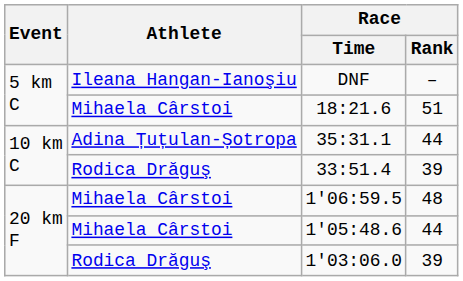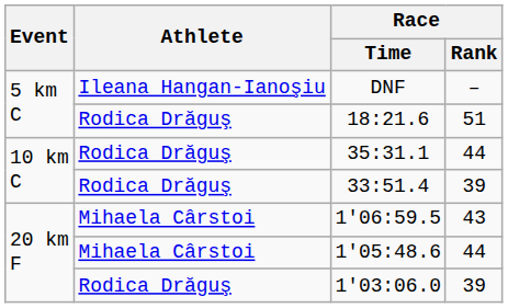18:21.6 | Athlete: Mihaela Cârstoi -> Rodica Drăguş
35:31.1 | Athlete: Adina Țuțulan-Șotropa -> Rodica Drăguş
1'06:59.5 | Race / Rank: 48 -> 43
